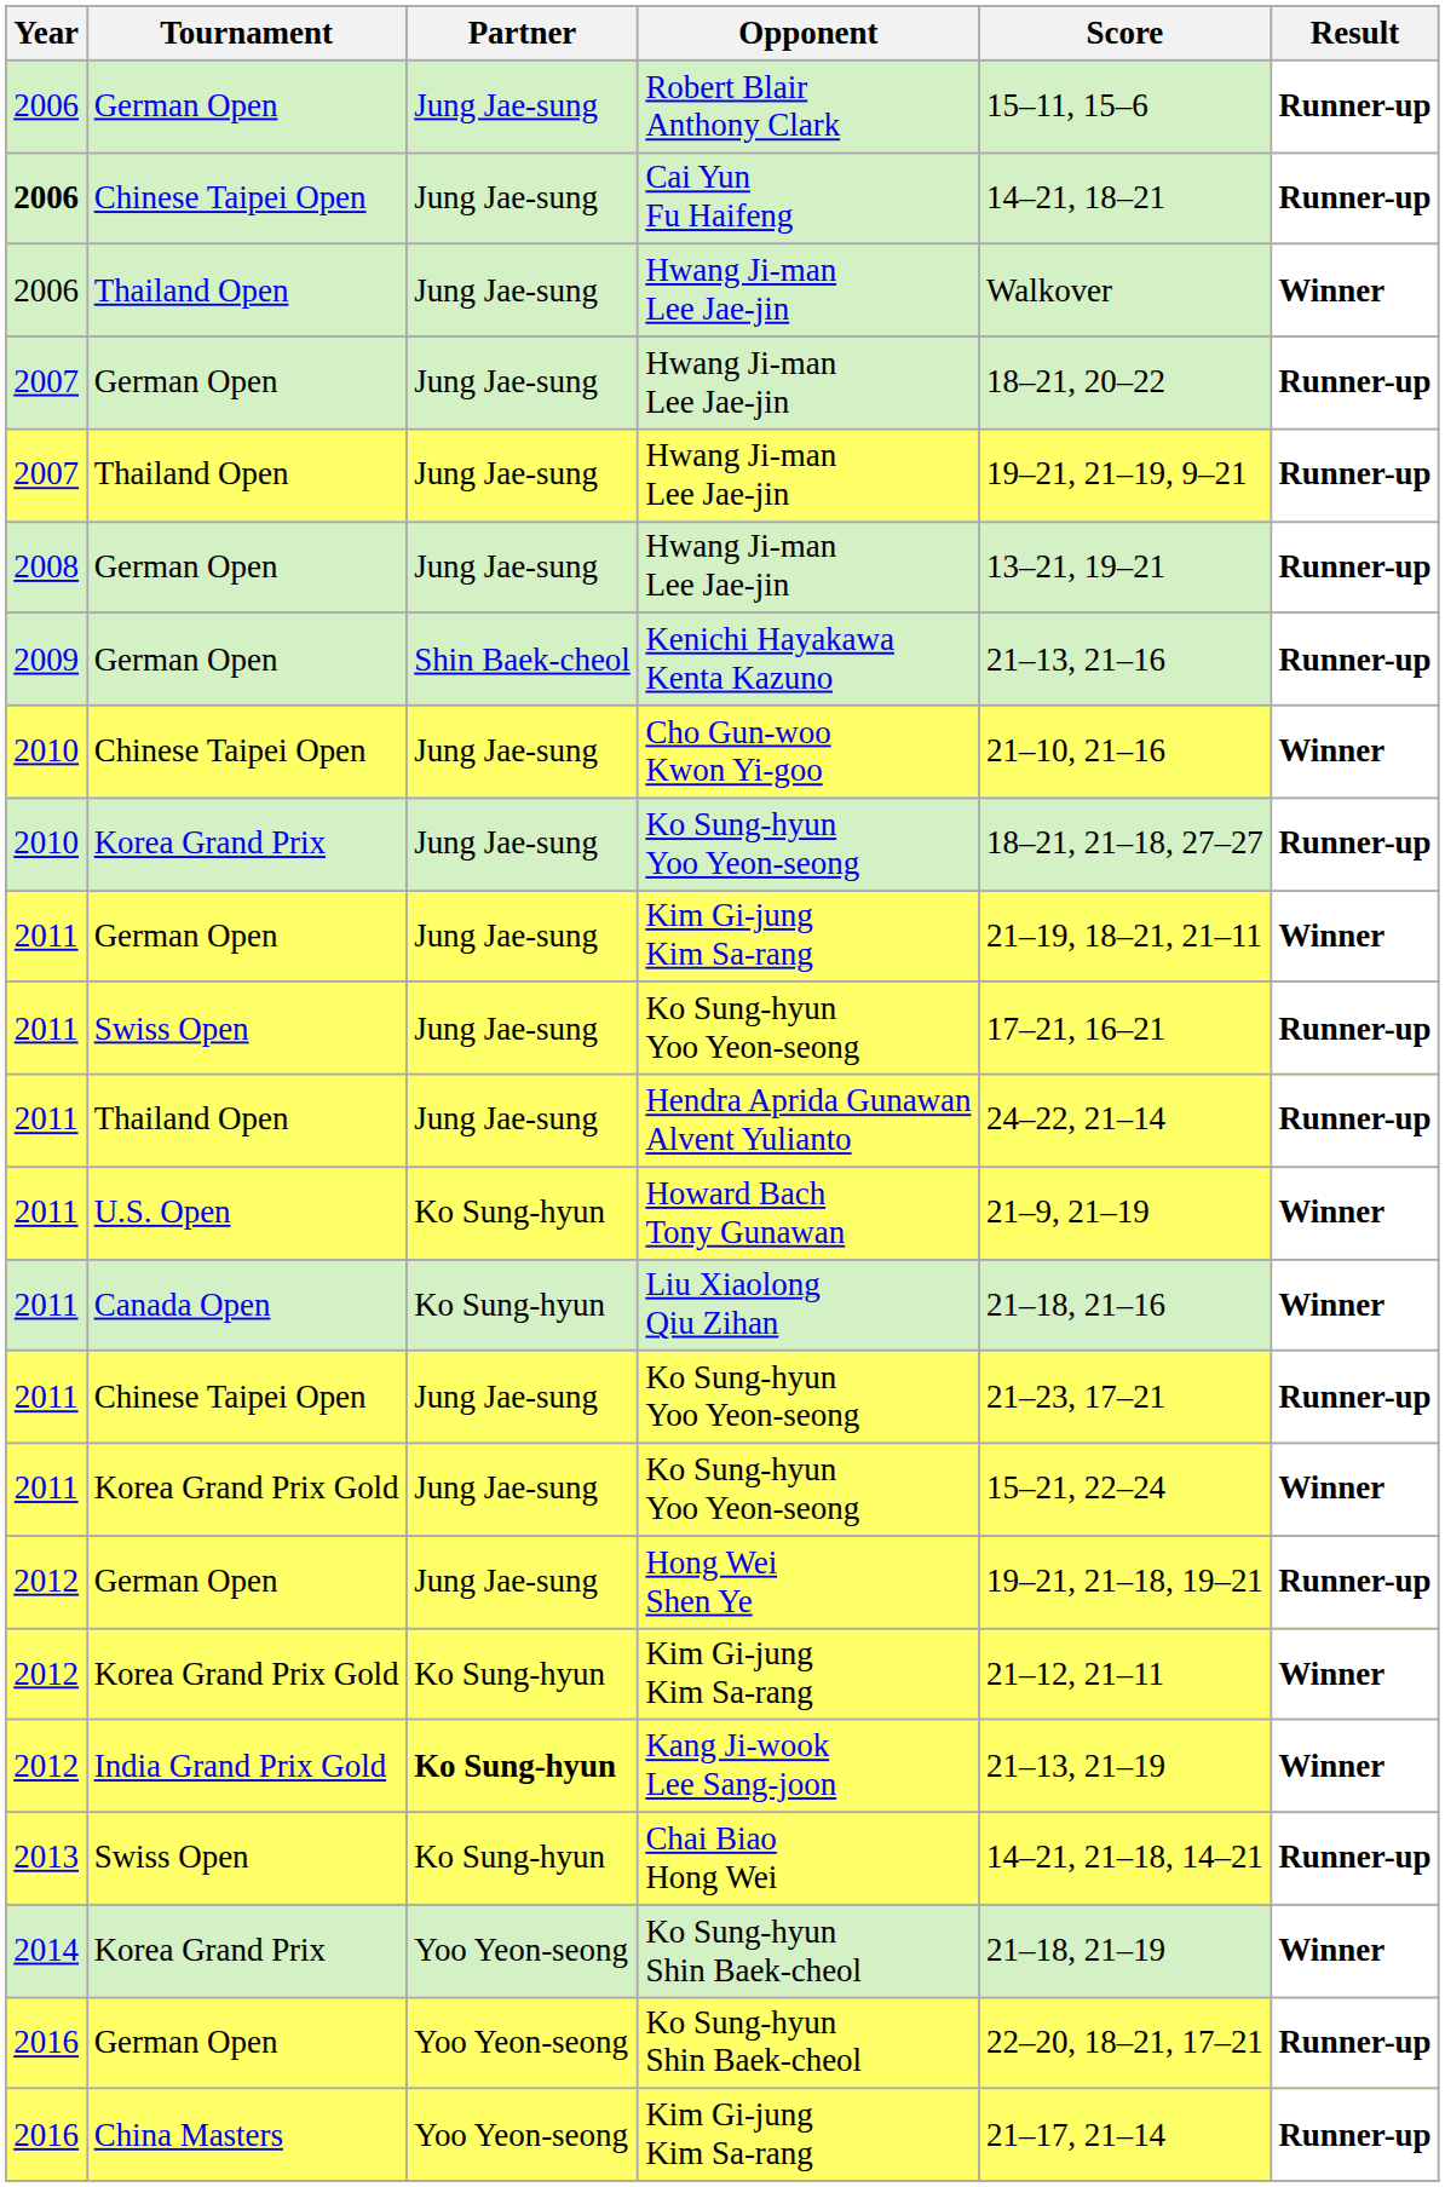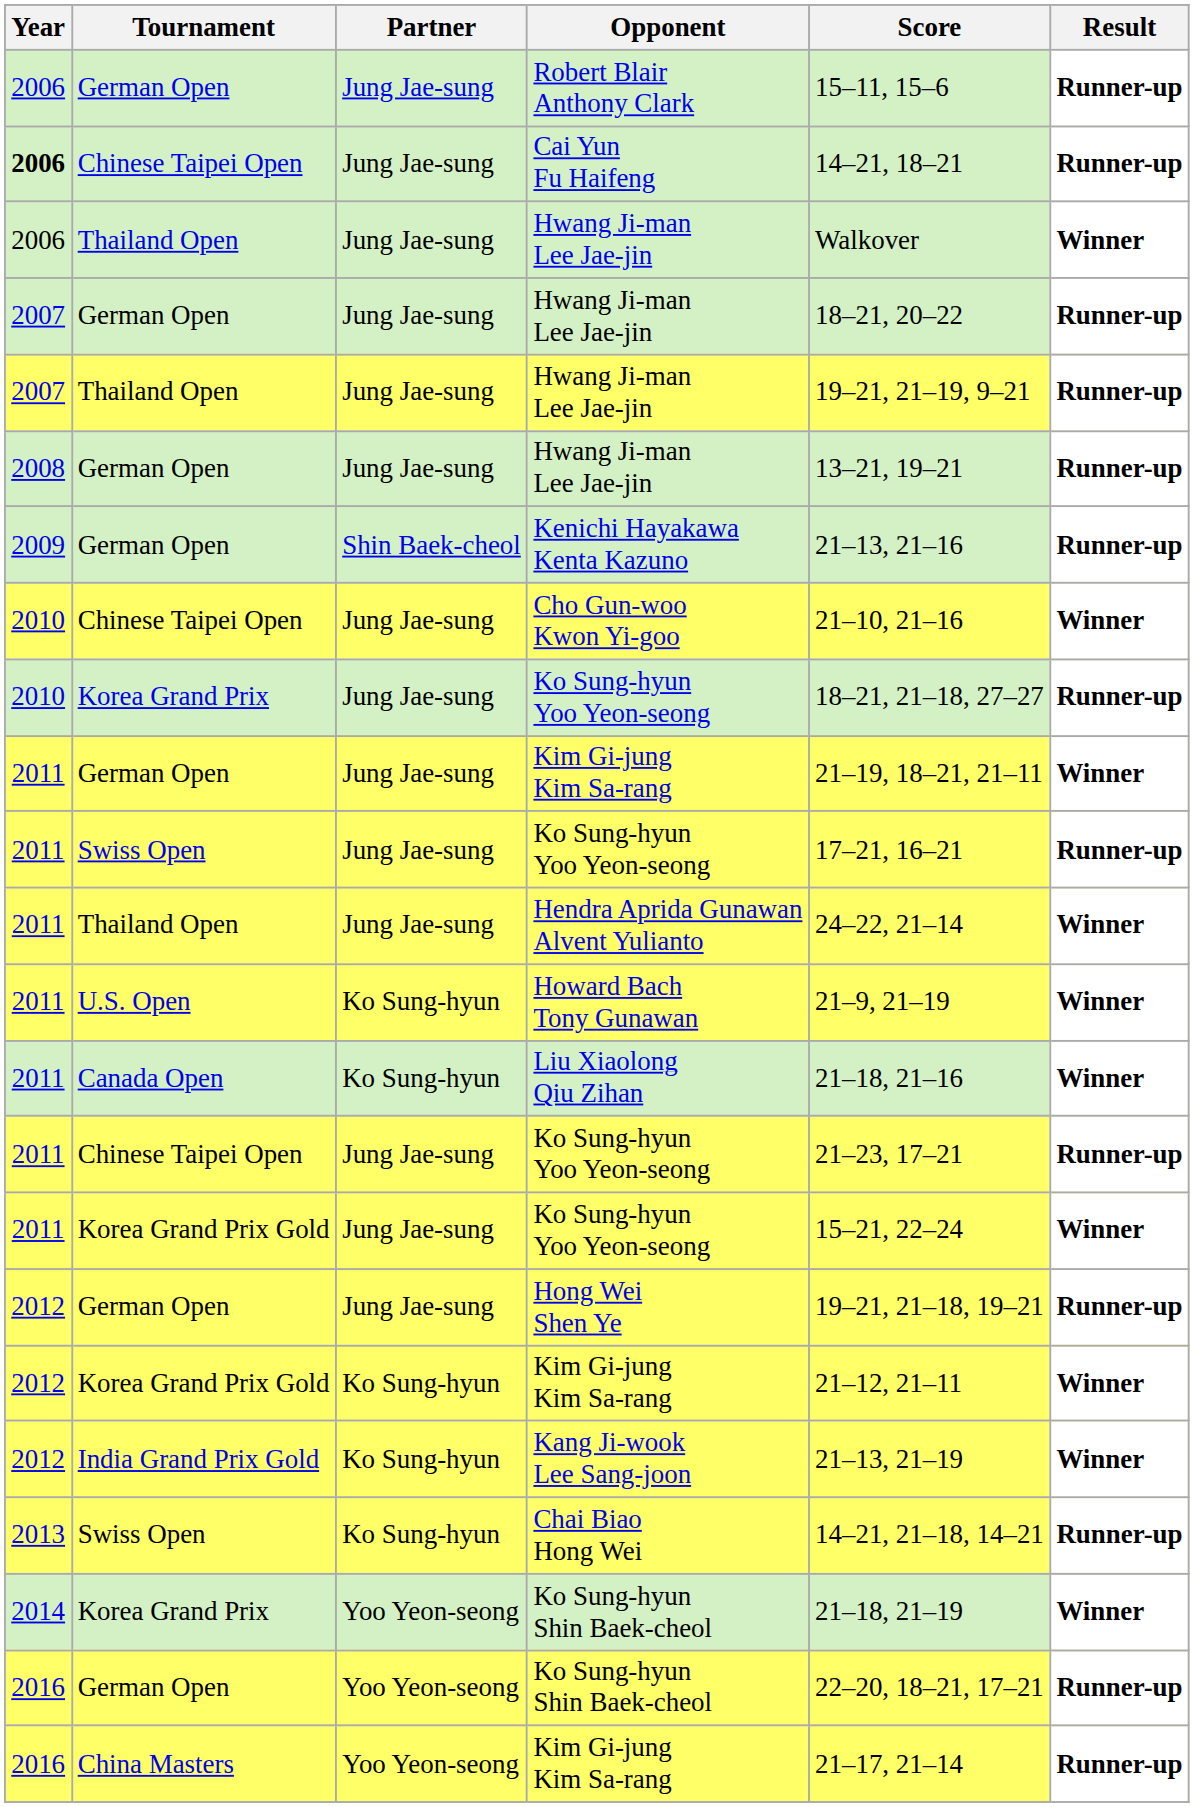Hendra Aprida Gunawan Alvent Yulianto | Result: Runner-up -> Winner
Kang Ji-wook Lee Sang-joon | Partner: bold -> normal
